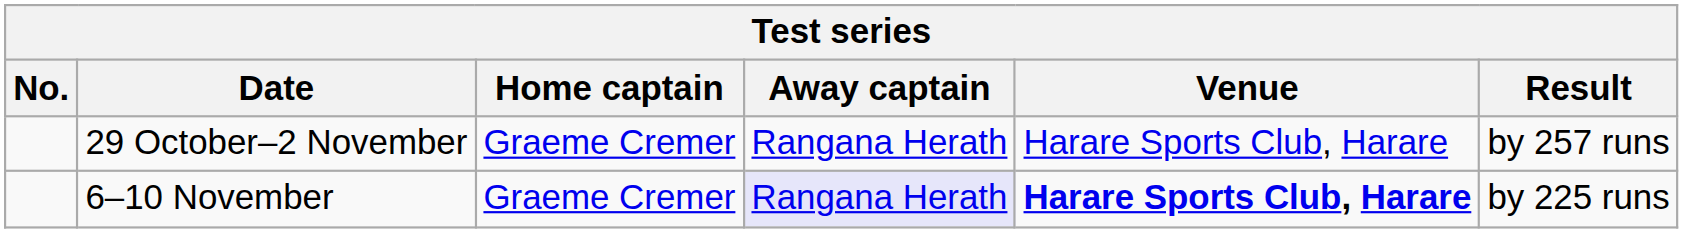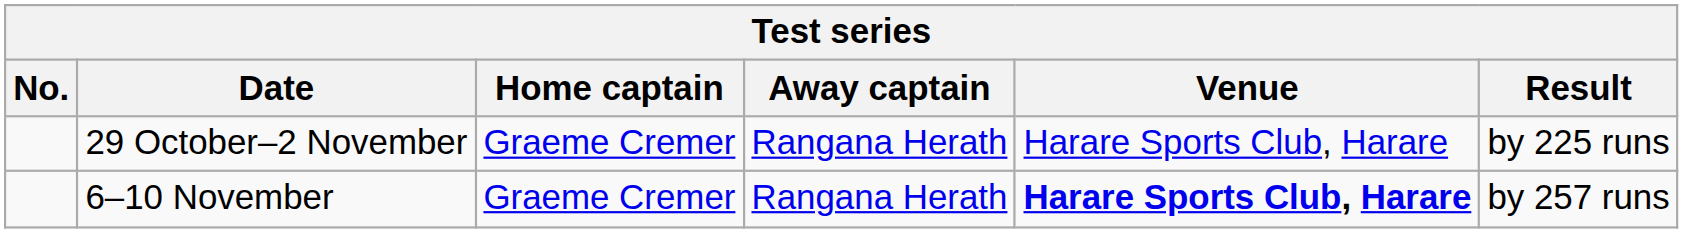29 October–2 November | Result: by 257 runs -> by 225 runs
6–10 November | Away captain: lavender background -> no background
6–10 November | Result: by 225 runs -> by 257 runs
